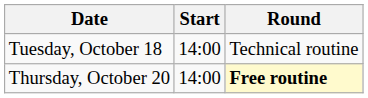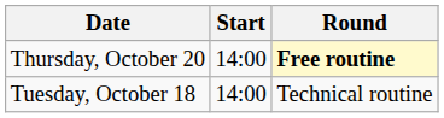rows swapped: Tuesday, October 18 <-> Thursday, October 20
